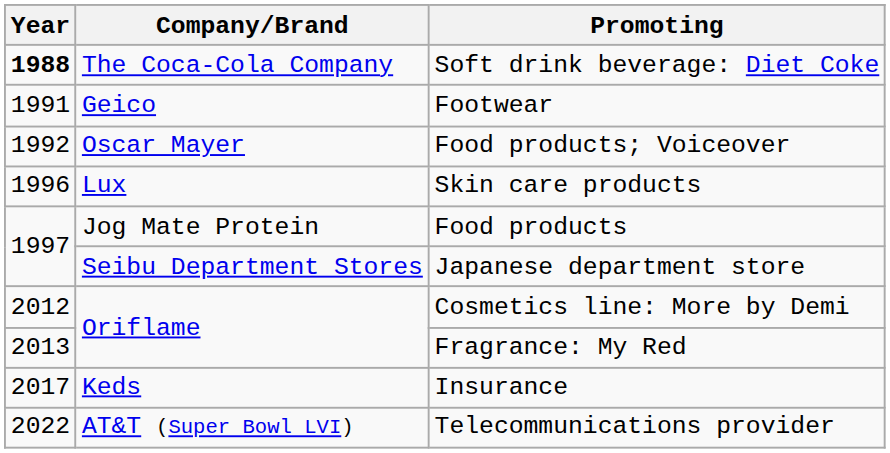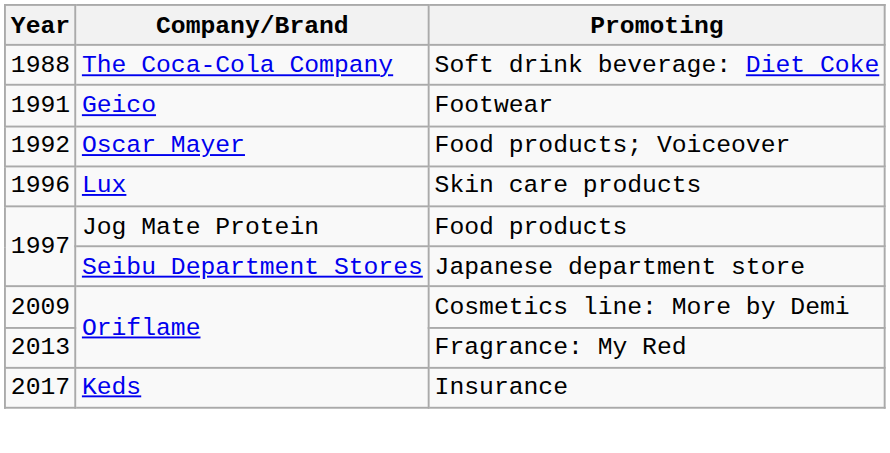Soft drink beverage: Diet Coke | Year: bold -> normal
Cosmetics line: More by Demi | Year: 2012 -> 2009
- row: 2022 | AT&T (Super Bowl LVI) | Telecommunications provider
